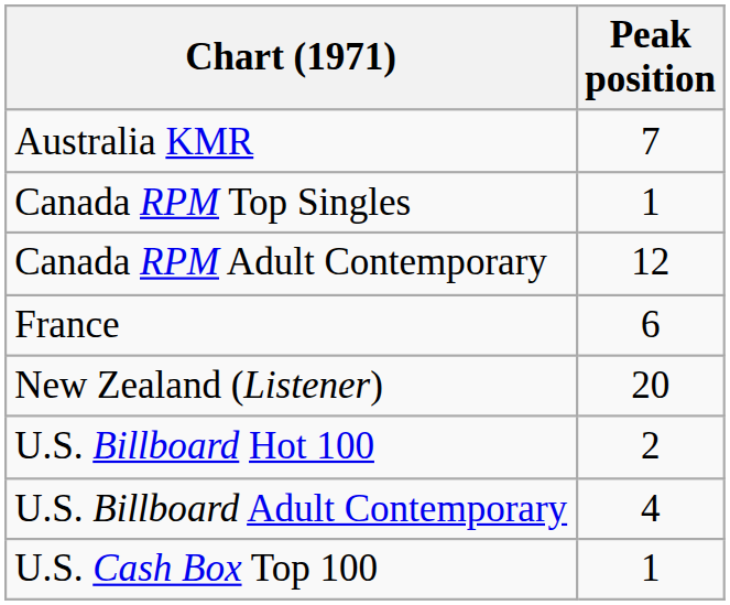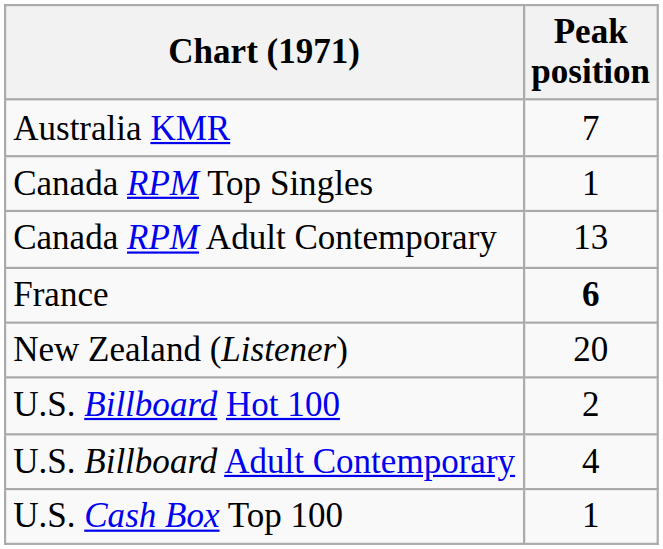Canada RPM Adult Contemporary | Peak position: 12 -> 13
France | Peak position: normal -> bold
